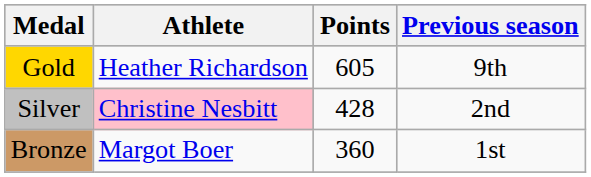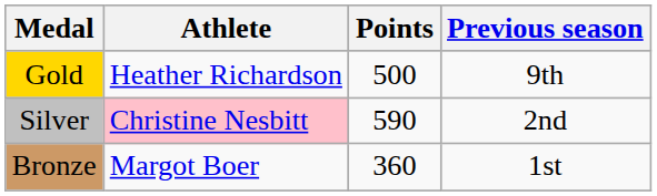Gold | Points: 605 -> 500
Silver | Points: 428 -> 590
